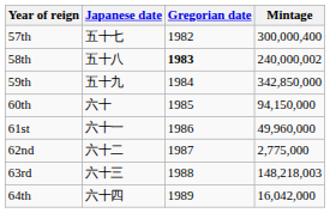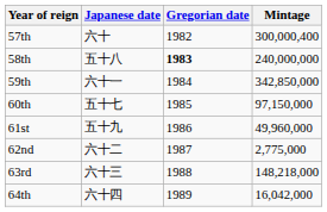57th | Japanese date: 五十七 -> 六十
58th | Mintage: 240,000,002 -> 240,000,000
59th | Japanese date: 五十九 -> 六十一
60th | Japanese date: 六十 -> 五十七
60th | Mintage: 94,150,000 -> 97,150,000
61st | Japanese date: 六十一 -> 五十九
63rd | Mintage: 148,218,003 -> 148,218,000
